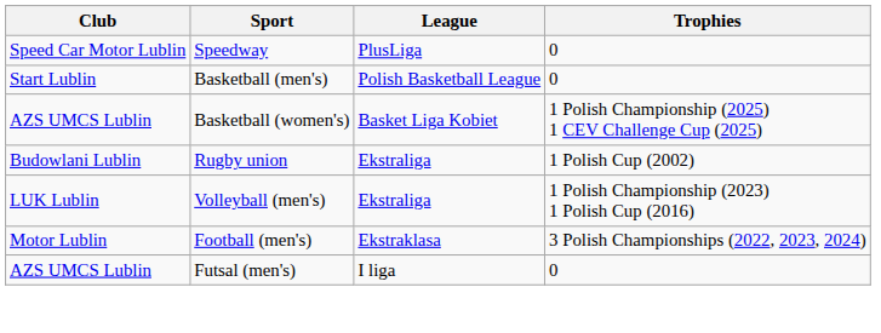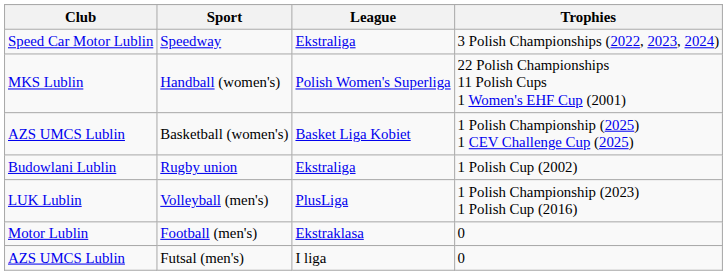Speedway | League: PlusLiga -> Ekstraliga
Speedway | Trophies: 0 -> 3 Polish Championships (2022, 2023, 2024)
- row: Start Lublin | Basketball (men's) | Polish Basketball League | 0
+ row: MKS Lublin | Handball (women's) | Polish Women's Superliga | 22 Polish Championships 11 Polish Cups 1 Women's EHF Cup (2001)
Volleyball (men's) | League: Ekstraliga -> PlusLiga
Football (men's) | Trophies: 3 Polish Championships (2022, 2023, 2024) -> 0
